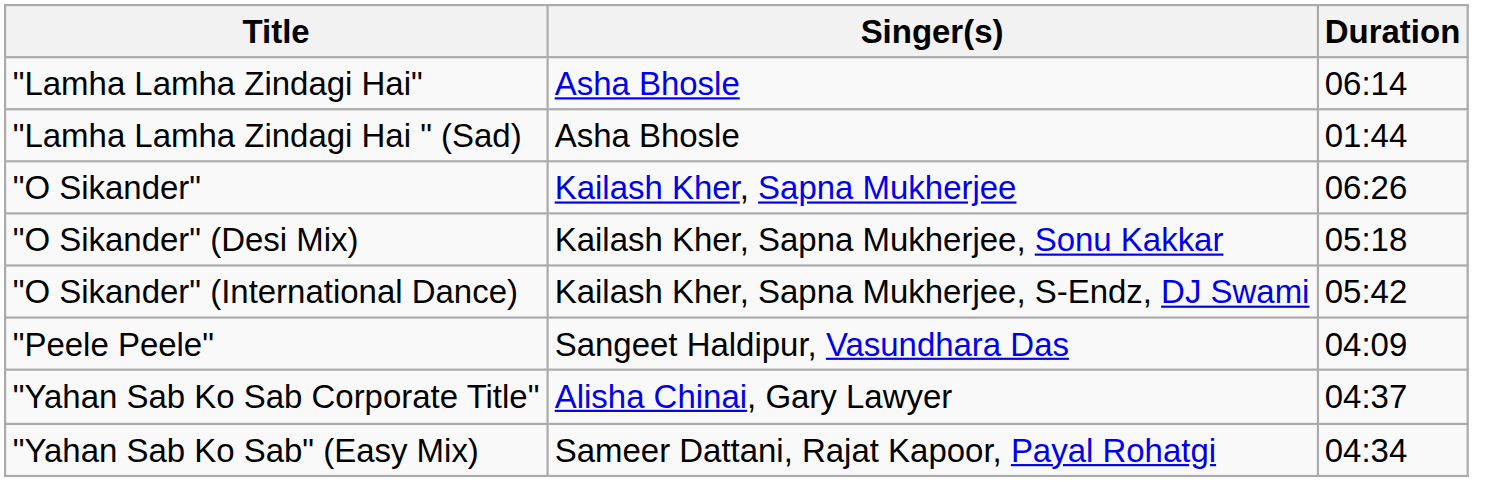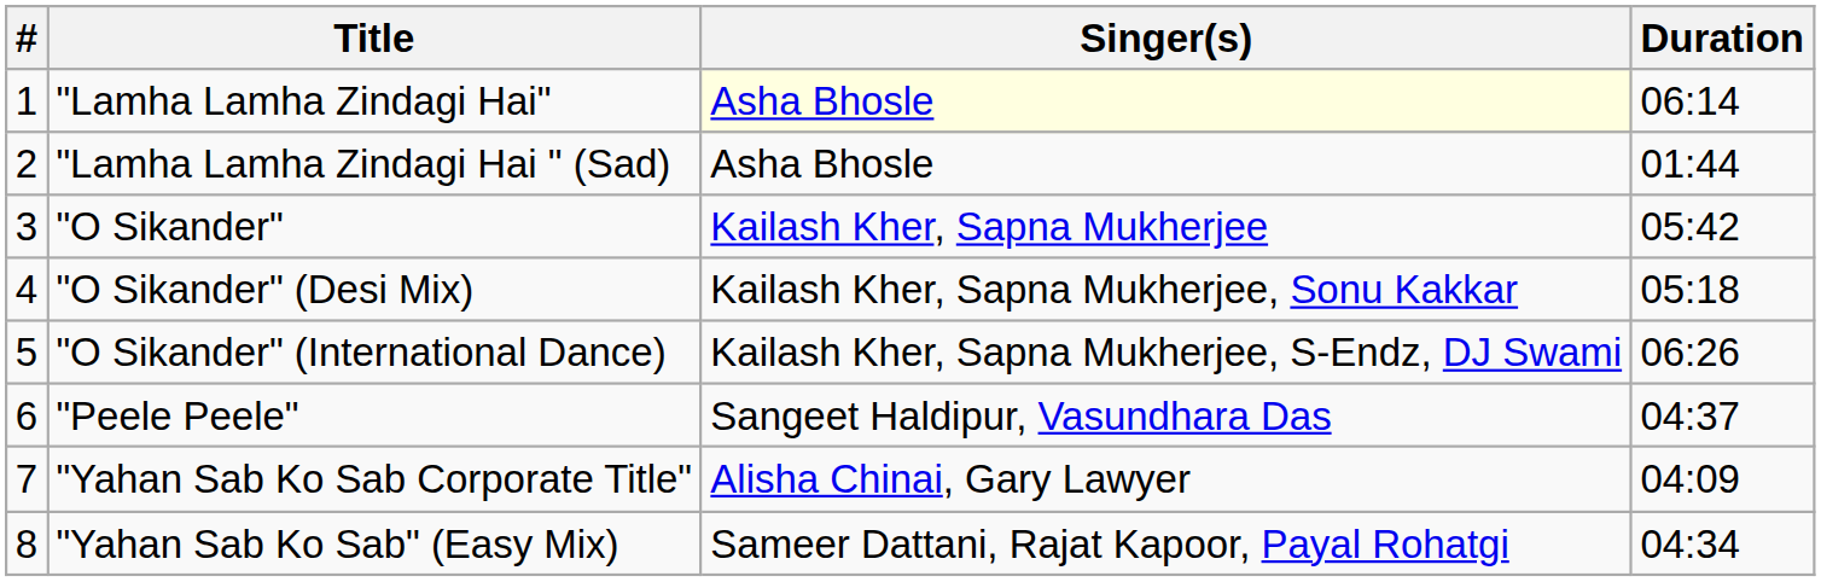+ column: # | 1 | 2 | 3 | 4 | 5 | 6 | 7 | 8
"Lamha Lamha Zindagi Hai" | Singer(s): no background -> lightyellow background
"O Sikander" | Duration: 06:26 -> 05:42
"O Sikander" (International Dance) | Duration: 05:42 -> 06:26
"Peele Peele" | Duration: 04:09 -> 04:37
"Yahan Sab Ko Sab Corporate Title" | Duration: 04:37 -> 04:09
